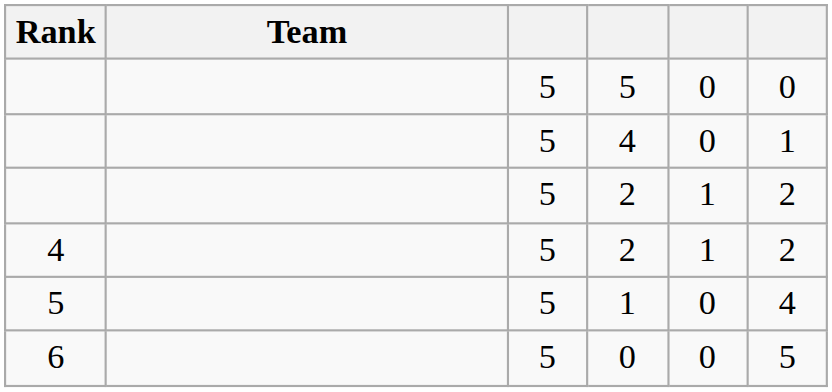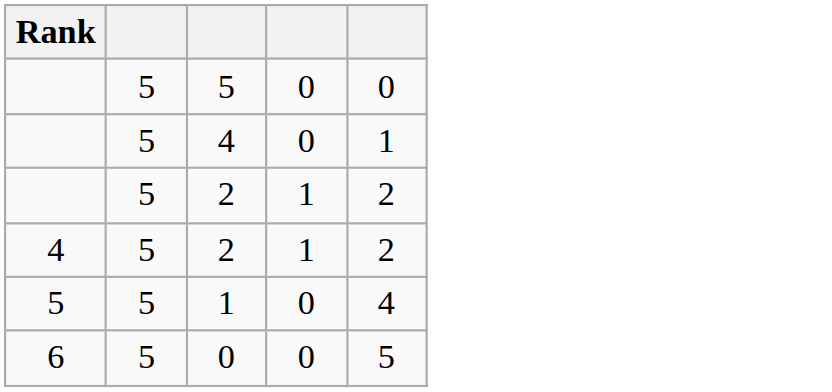- column: Team
